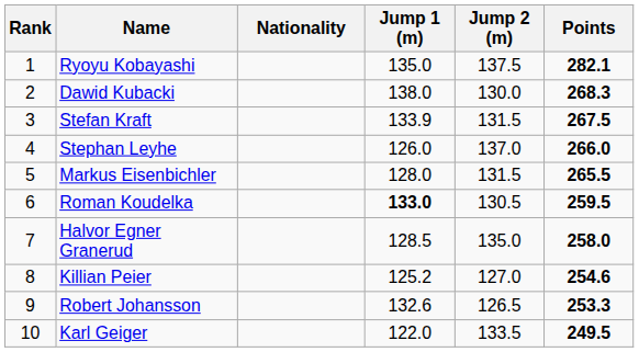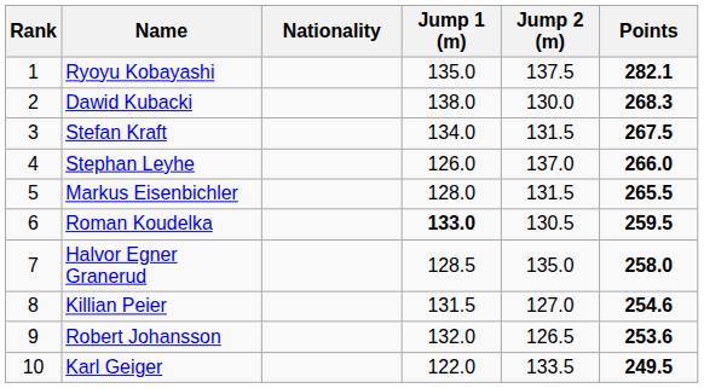Stefan Kraft | Jump 1 (m): 133.9 -> 134.0
Killian Peier | Jump 1 (m): 125.2 -> 131.5
Robert Johansson | Jump 1 (m): 132.6 -> 132.0
Robert Johansson | Points: 253.3 -> 253.6
